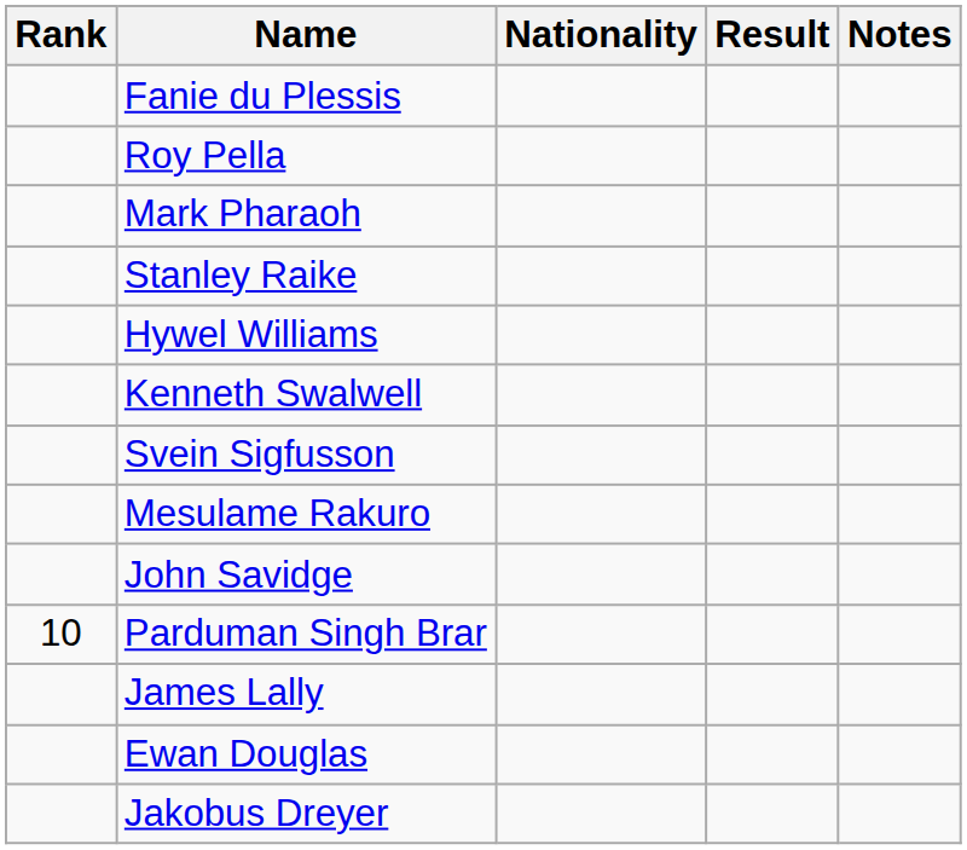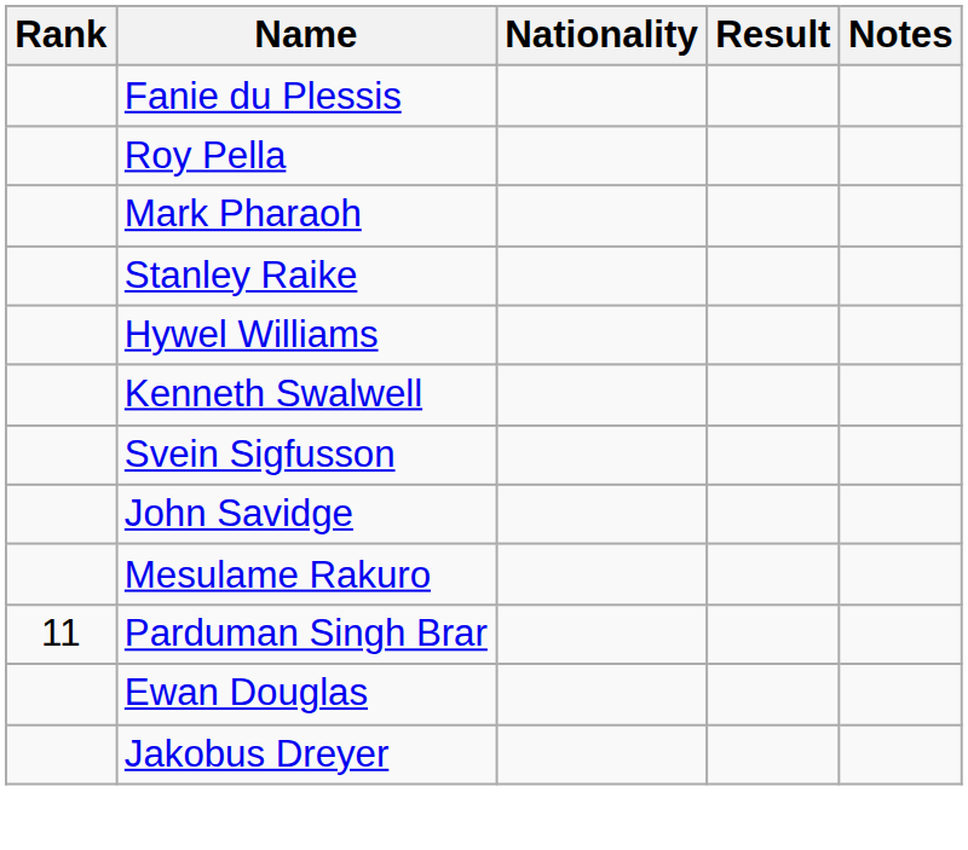rows swapped: Mesulame Rakuro <-> John Savidge
Parduman Singh Brar | Rank: 10 -> 11
- row: James Lally
